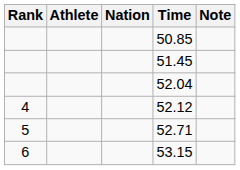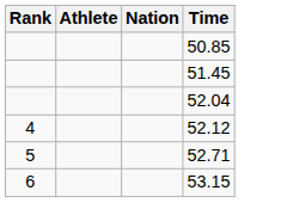- column: Note
